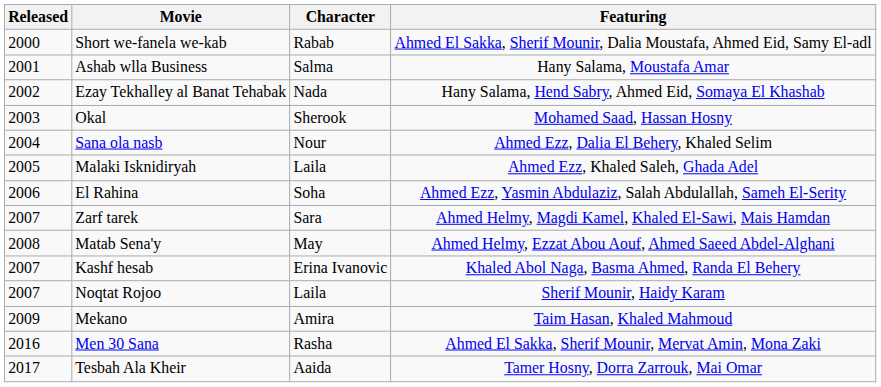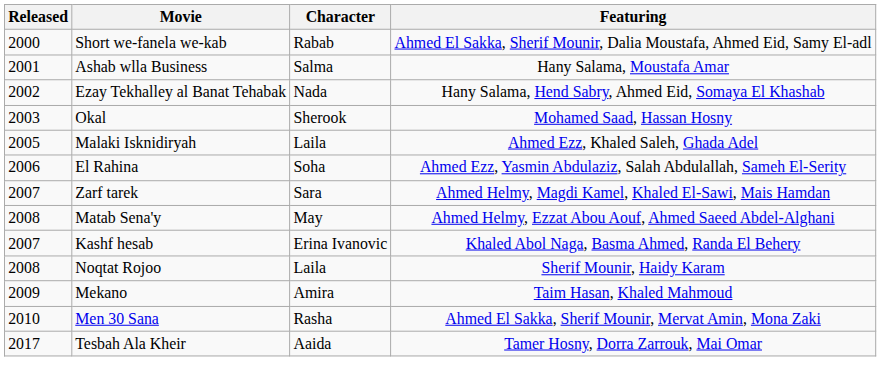- row: 2004 | Sana ola nasb | Nour | Ahmed Ezz, Dalia El Behery, Khaled Selim
Noqtat Rojoo | Released: 2007 -> 2008
Men 30 Sana | Released: 2016 -> 2010
